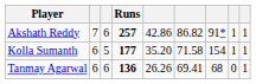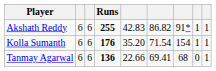Akshath Reddy | column 2: 7 -> 6
Akshath Reddy | Runs: 257 -> 255
Akshath Reddy | column 5: 42.86 -> 42.83
Kolla Sumanth | column 3: 5 -> 6
Kolla Sumanth | Runs: 177 -> 176
Kolla Sumanth | column 6: 71.58 -> 71.54
Tanmay Agarwal | column 5: 26.26 -> 22.66
